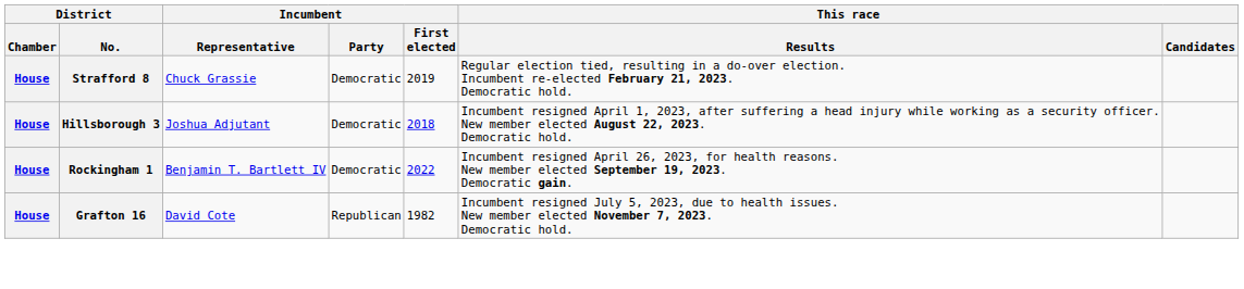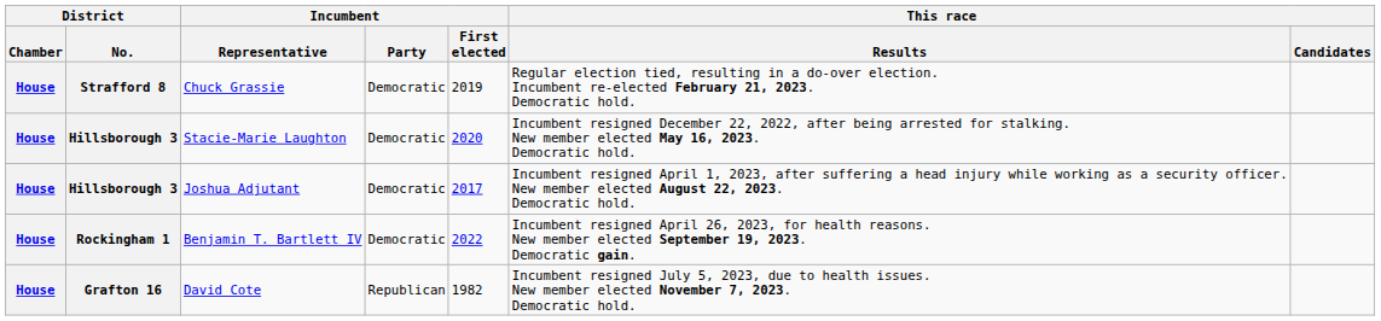+ row: House | Hillsborough 3 | Stacie-Marie Laughton | Democratic | 2020 | Incumbent resigned December 22, 2022, after being arrested for stalking. New member elected May 16, 2023. Democratic hold.
Joshua Adjutant | Incumbent / First elected: 2018 -> 2017
